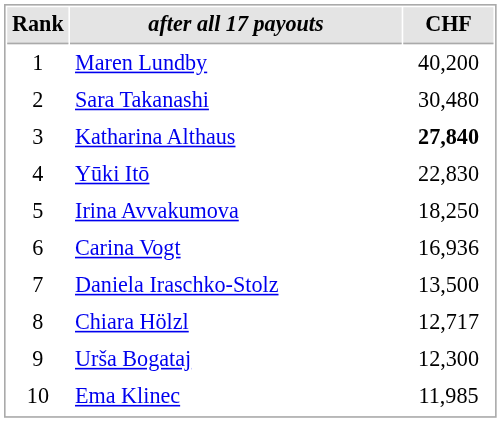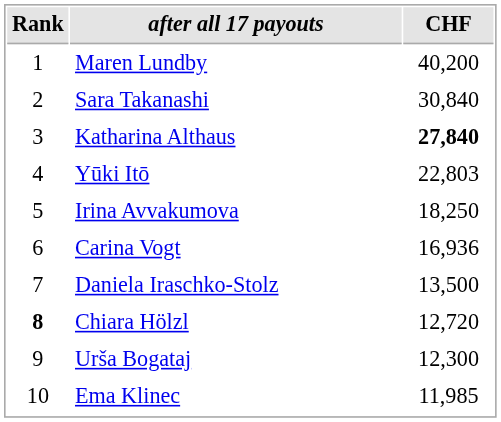Sara Takanashi | CHF: 30,480 -> 30,840
Yūki Itō | CHF: 22,830 -> 22,803
Chiara Hölzl | Rank: normal -> bold
Chiara Hölzl | CHF: 12,717 -> 12,720
